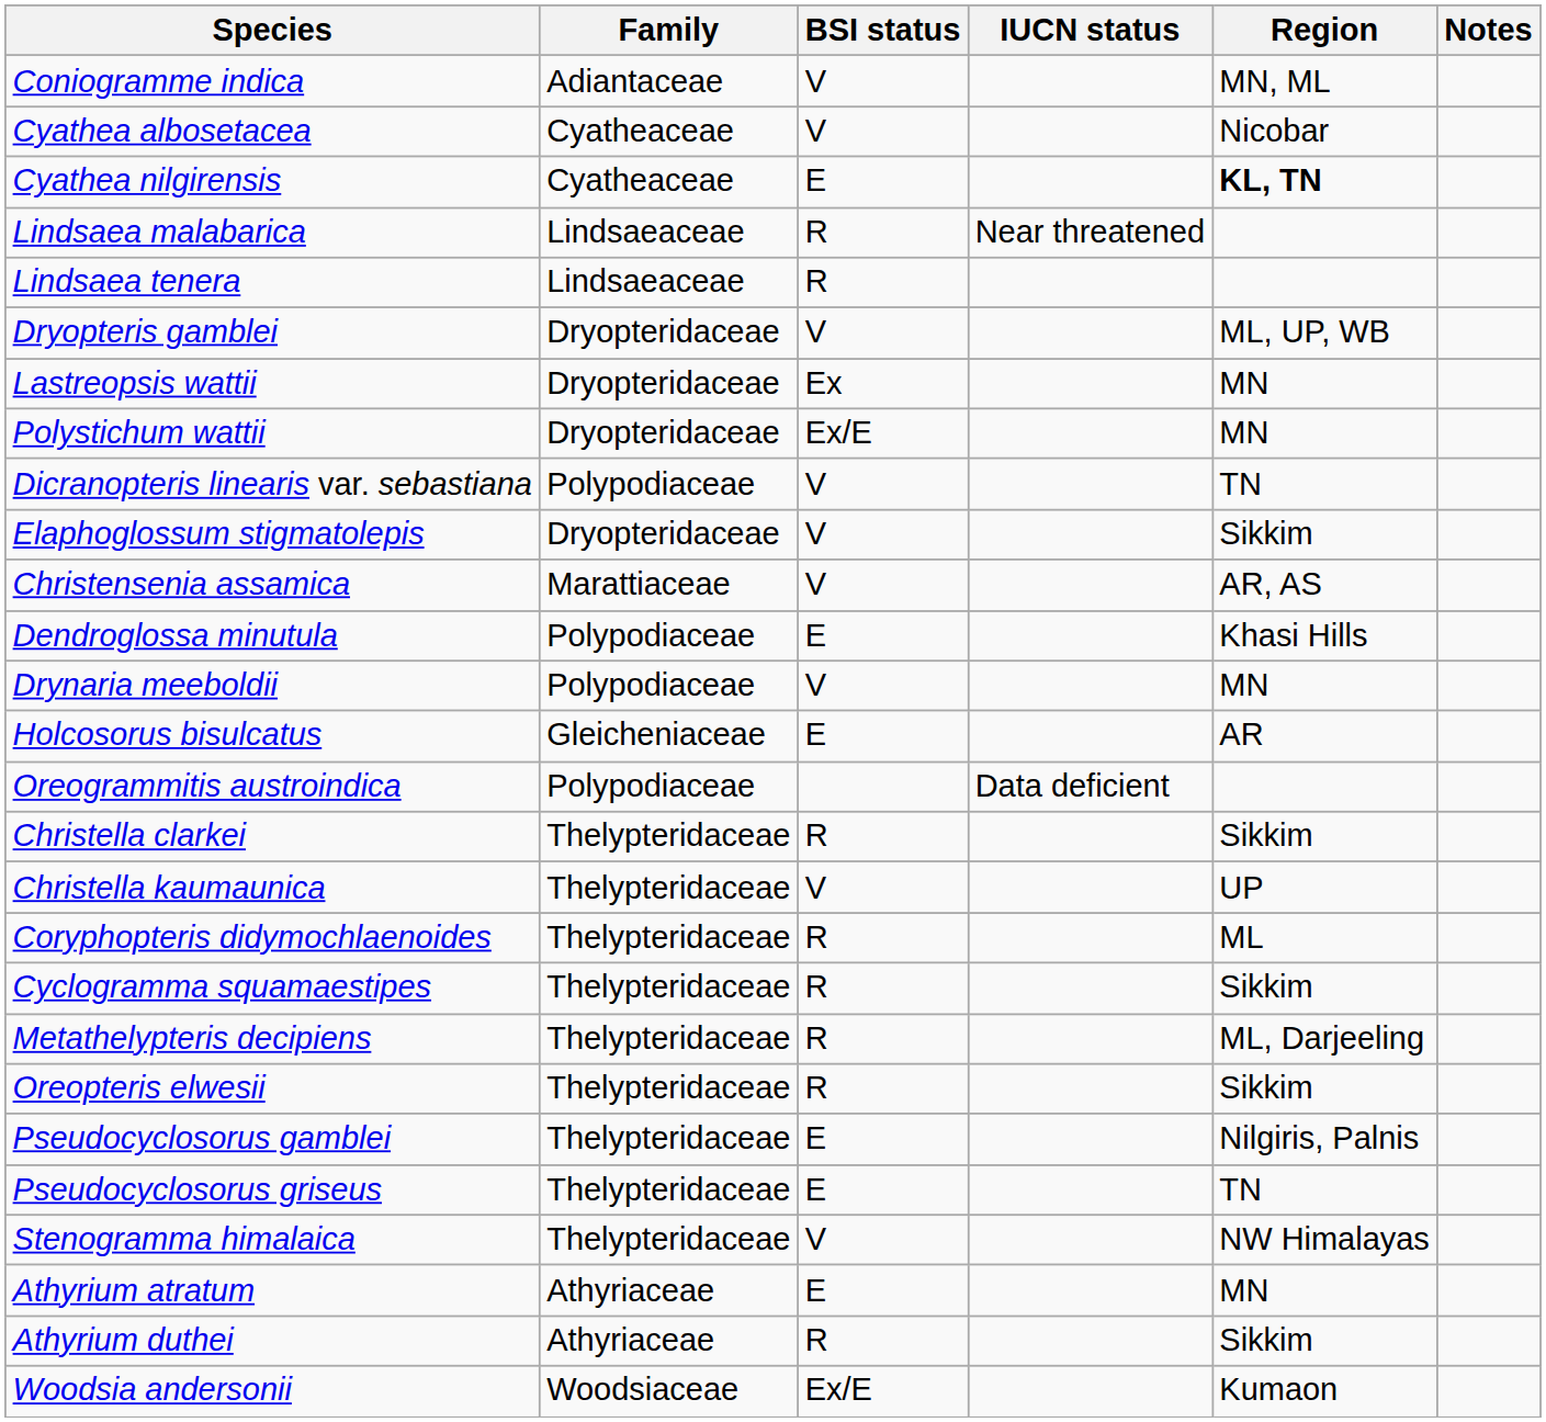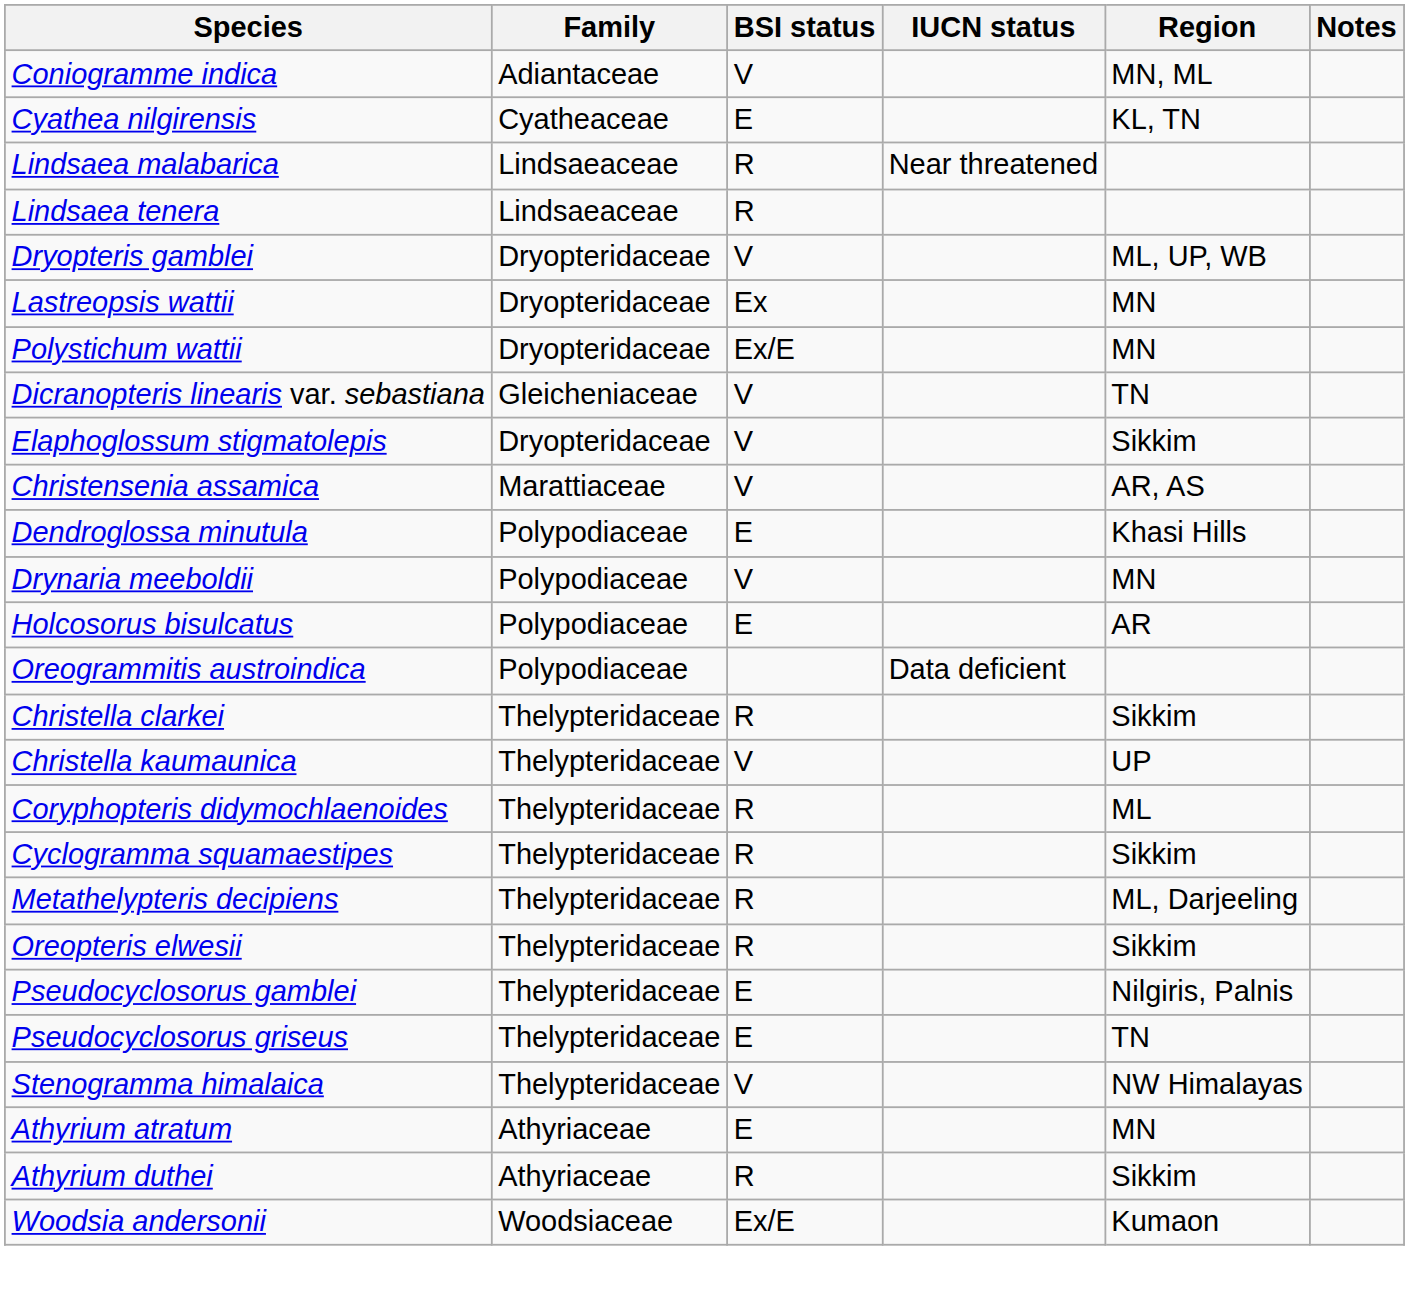- row: Cyathea albosetacea | Cyatheaceae | V | Nicobar
Cyathea nilgirensis | Region: bold -> normal
Dicranopteris linearis var. sebastiana | Family: Polypodiaceae -> Gleicheniaceae
Holcosorus bisulcatus | Family: Gleicheniaceae -> Polypodiaceae
